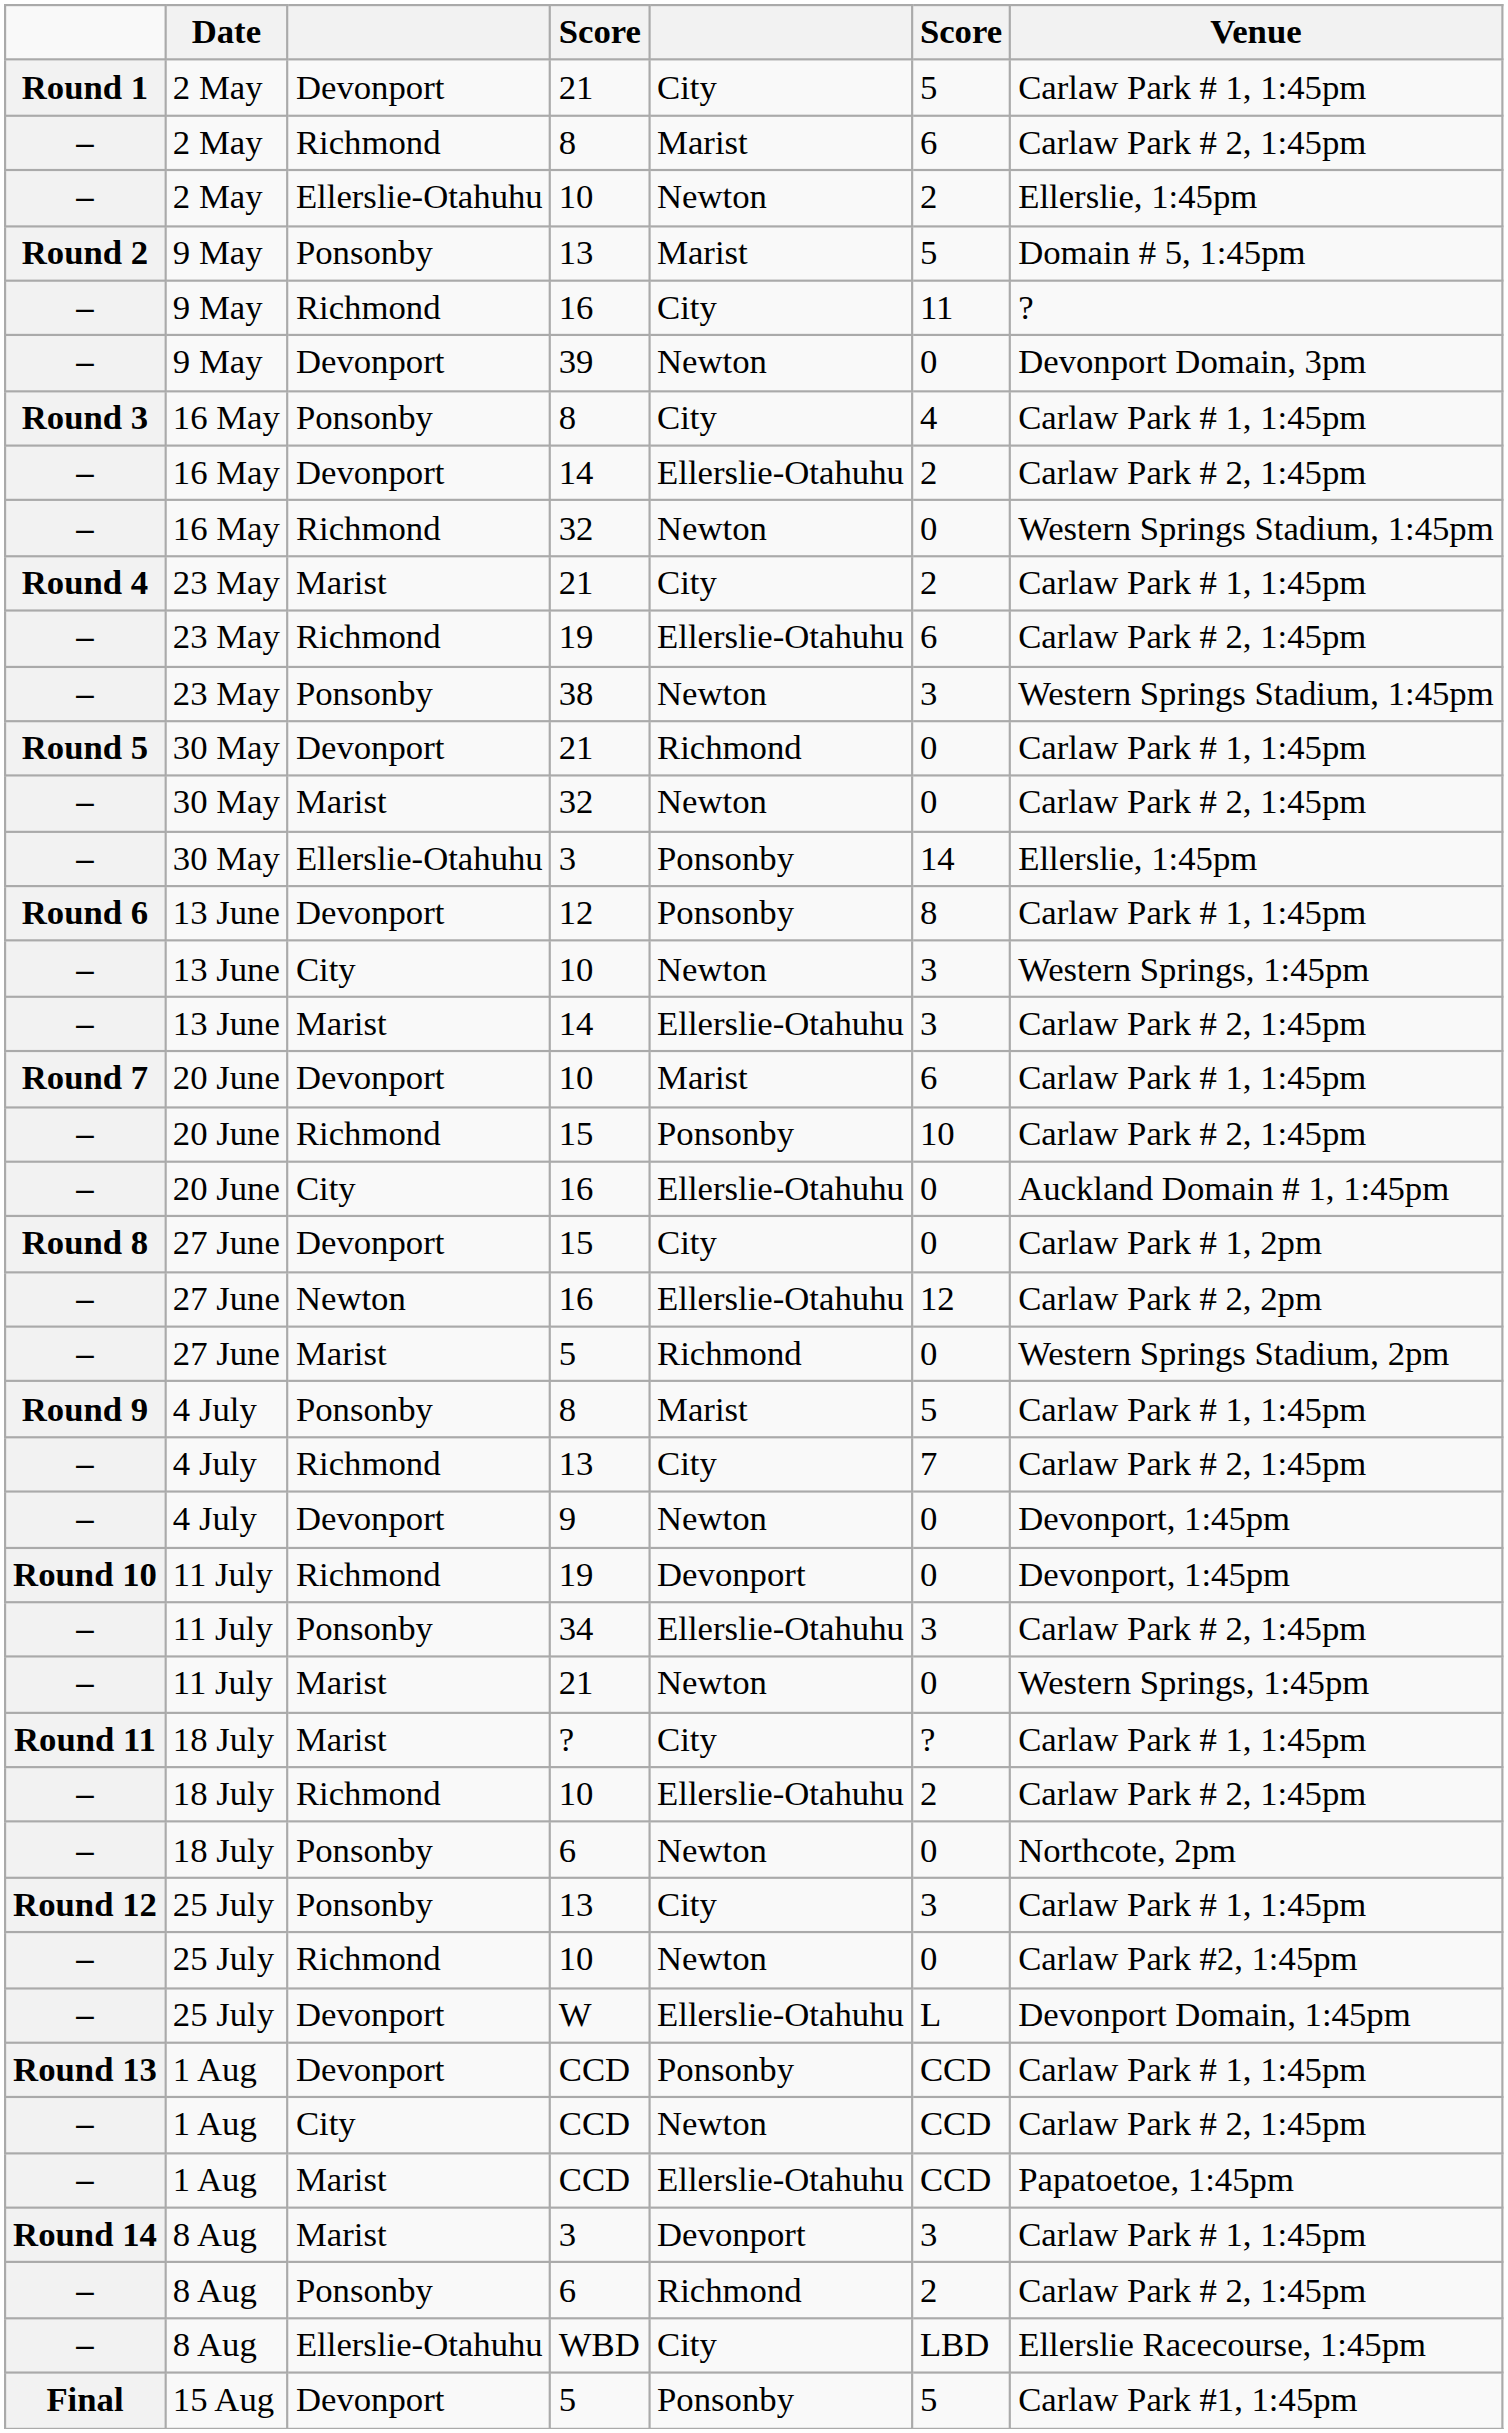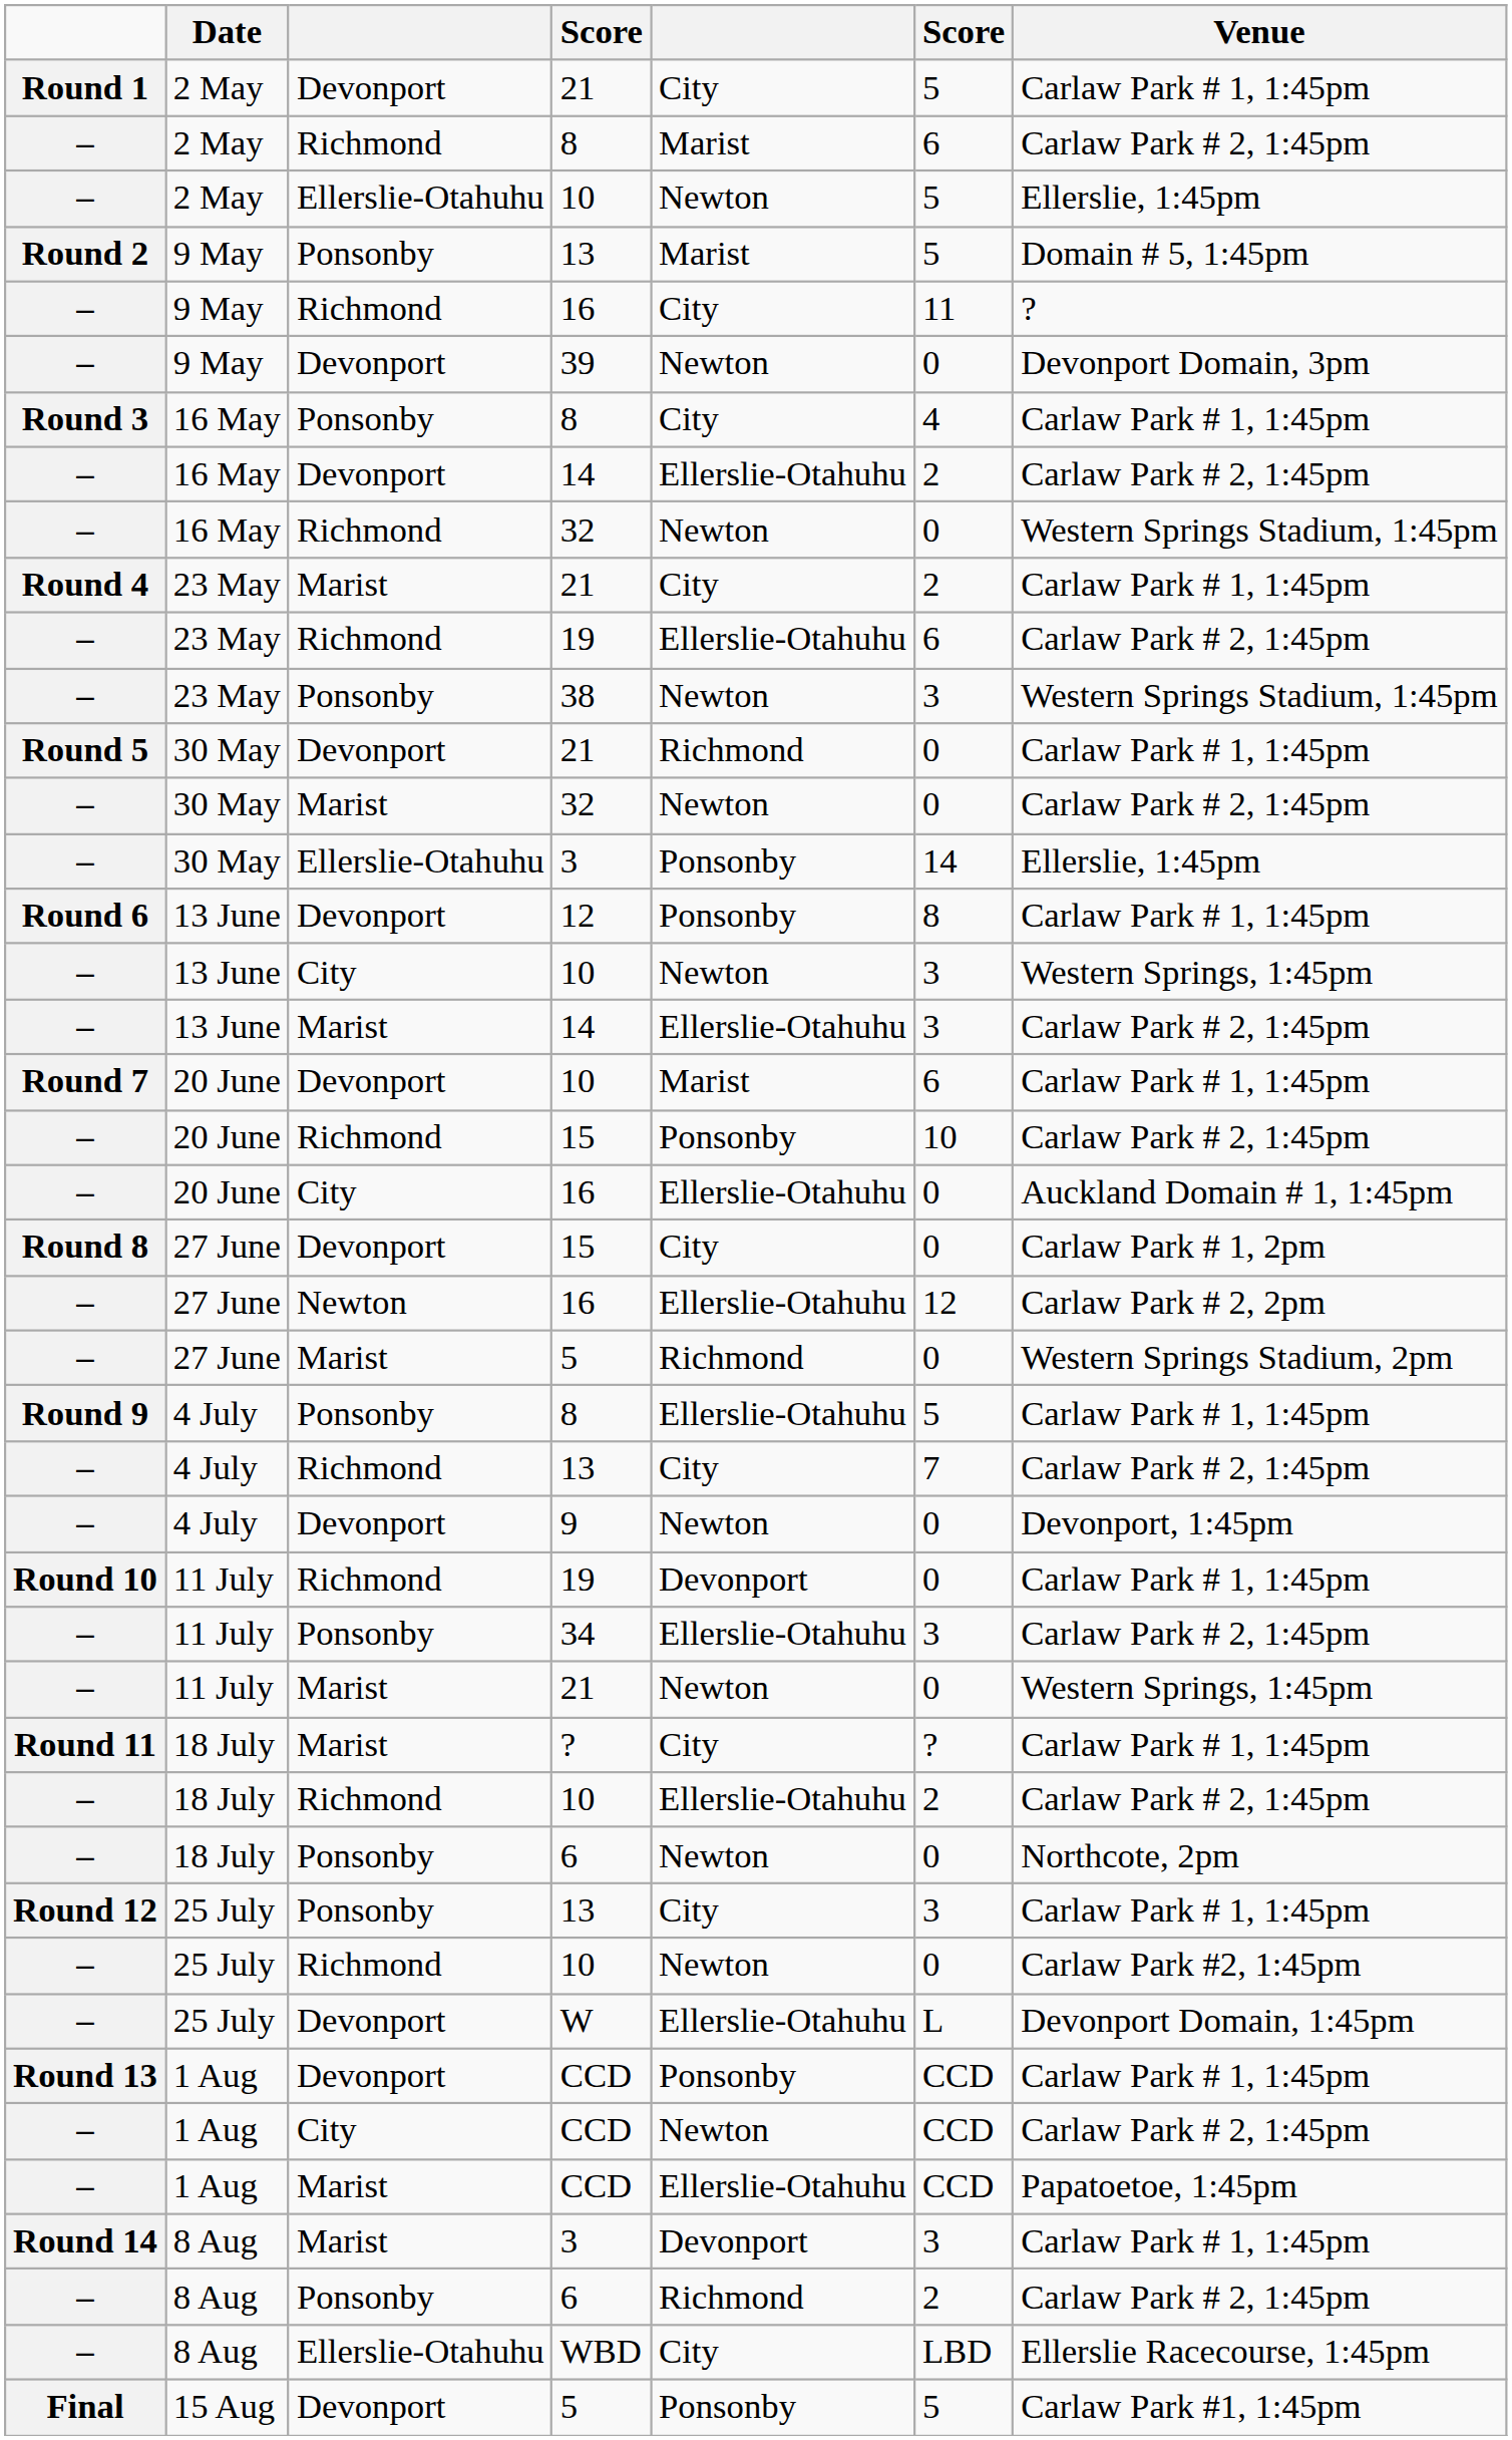2 May / 10 | column 6: 2 -> 5
4 July / 8 | column 5: Marist -> Ellerslie-Otahuhu
11 July / 19 | Venue: Devonport, 1:45pm -> Carlaw Park # 1, 1:45pm
